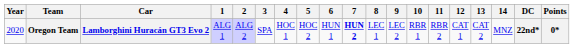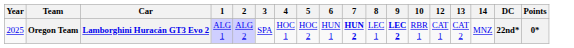- column: 11 | RBR 2
Oregon Team | Year: 2020 -> 2025
Oregon Team | 9: normal -> bold
